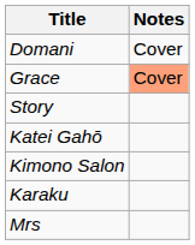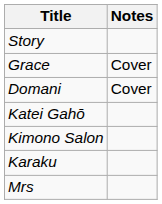rows swapped: Story <-> Domani
Grace | Notes: lightsalmon background -> no background
